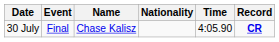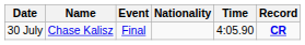columns swapped: Event <-> Name
